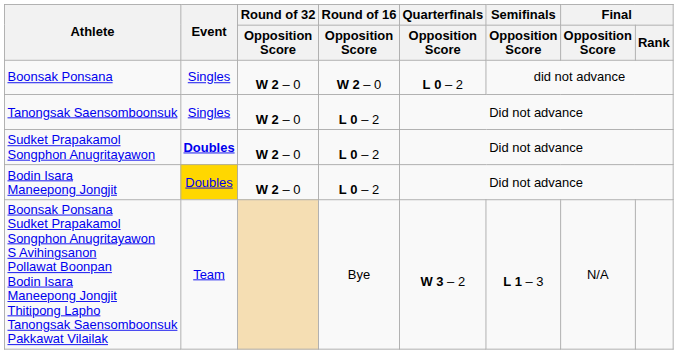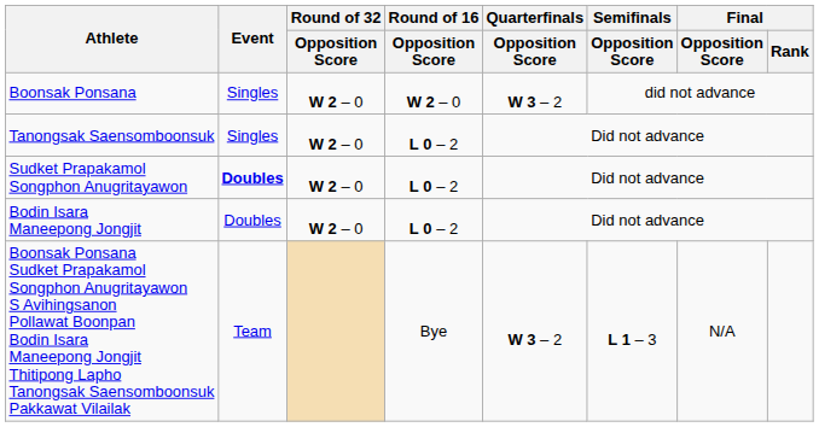Boonsak Ponsana | Quarterfinals / Opposition Score: L 0 – 2 -> W 3 – 2
Bodin Isara Maneepong Jongjit | Event: gold background -> no background
